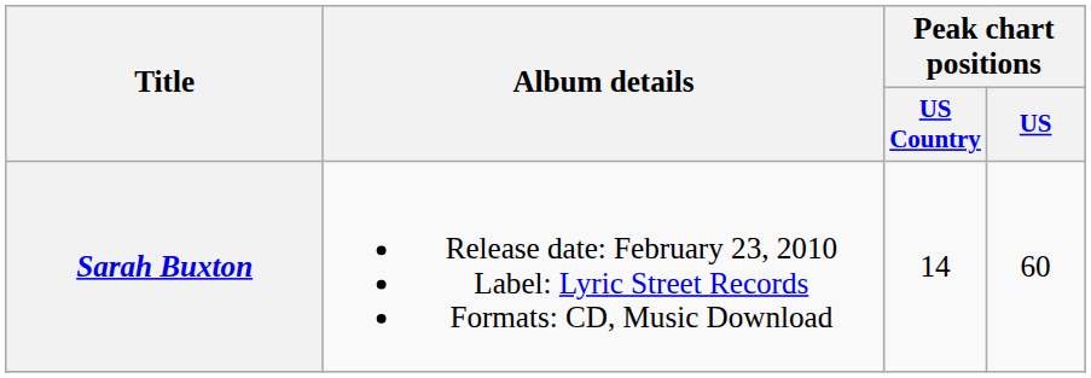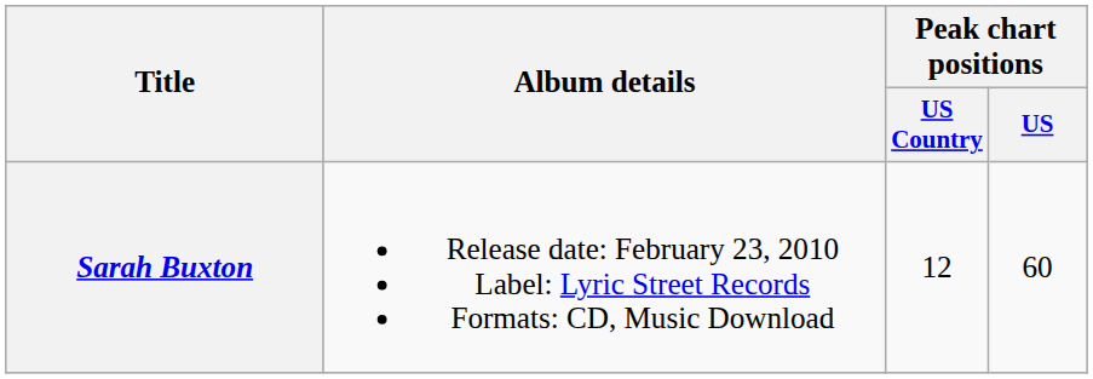Sarah Buxton | Peak chart positions / US Country: 14 -> 12
